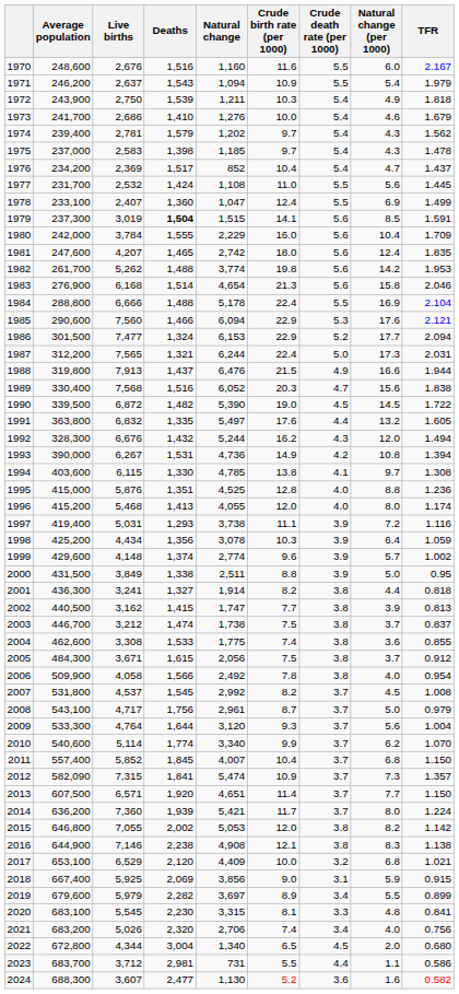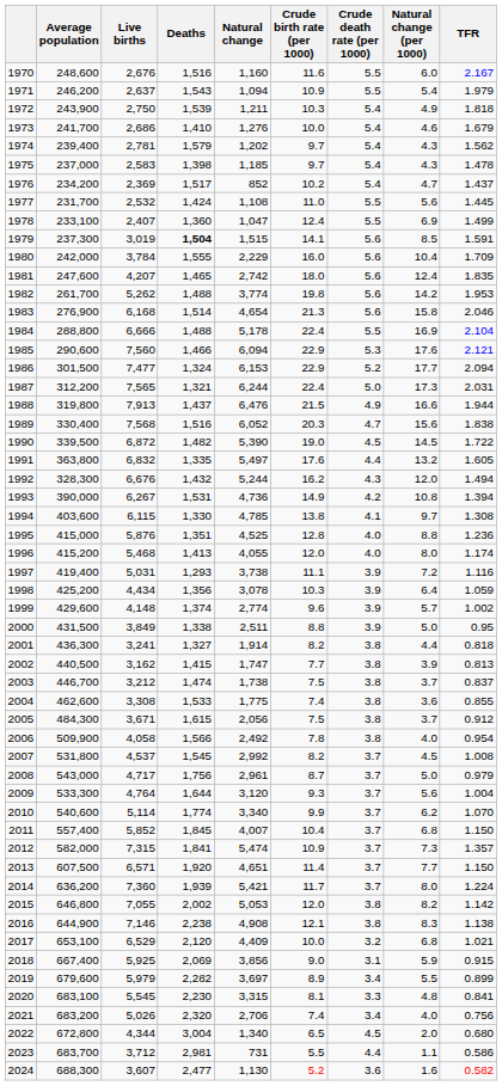1976 | Crude birth rate (per 1000): 10.4 -> 10.2
2008 | Average population: 543,100 -> 543,000
2012 | Average population: 582,090 -> 582,000
